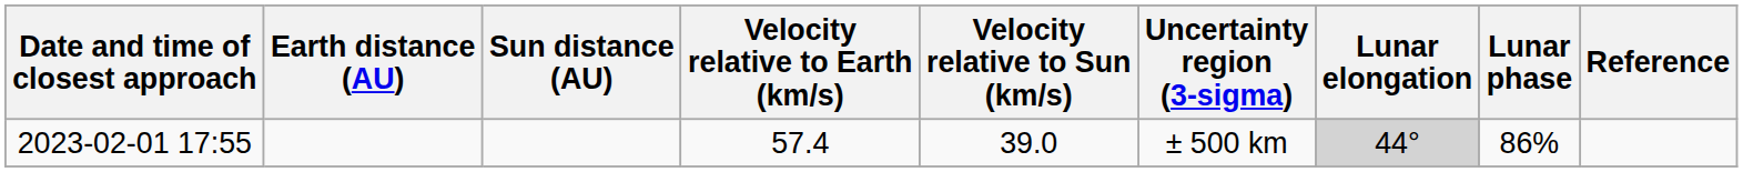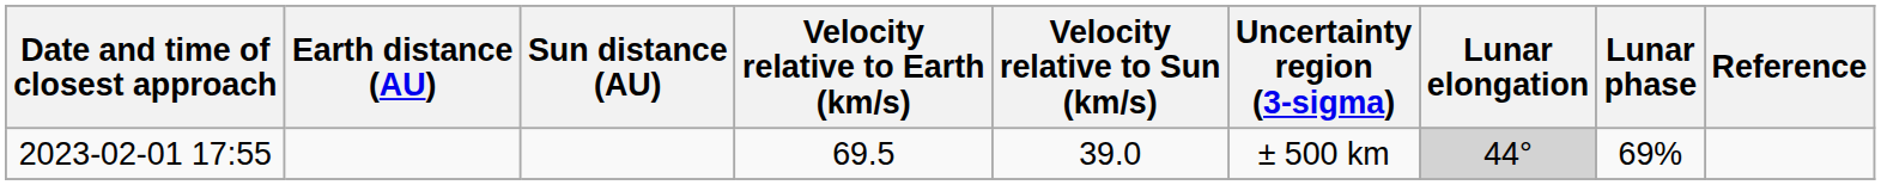2023-02-01 17:55 | Velocity relative to Earth (km/s): 57.4 -> 69.5
2023-02-01 17:55 | Lunar phase: 86% -> 69%
